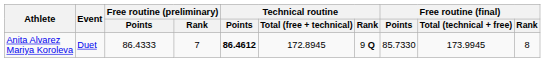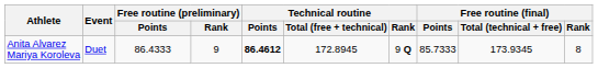Anita Alvarez Mariya Koroleva | Free routine (preliminary) / Rank: 7 -> 9
Anita Alvarez Mariya Koroleva | Free routine (final) / Points: 85.7330 -> 85.7333
Anita Alvarez Mariya Koroleva | Free routine (final) / Total (technical + free): 173.9945 -> 173.9345
